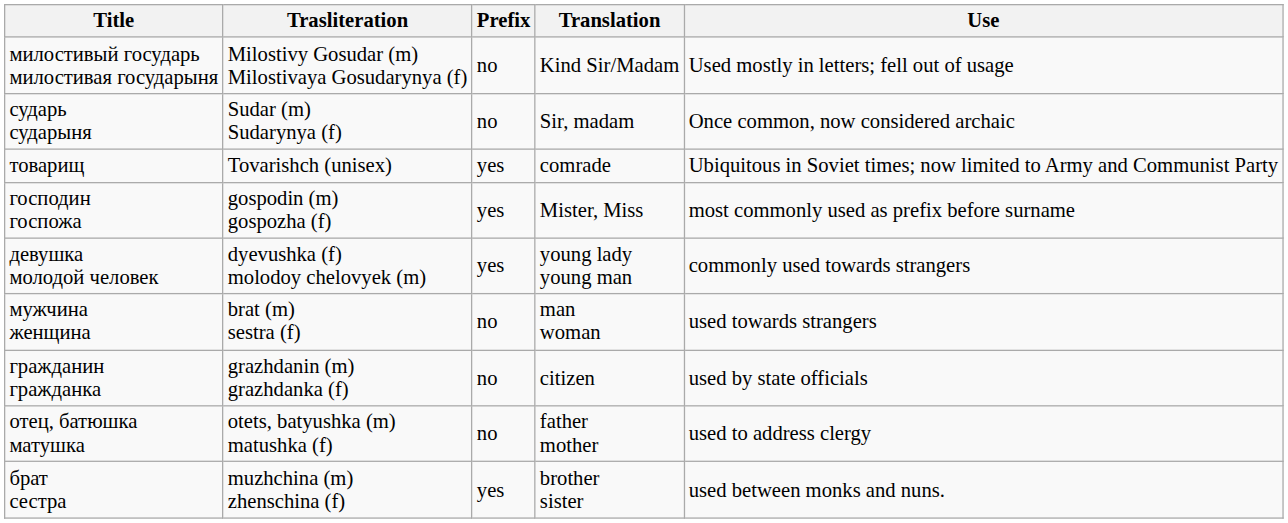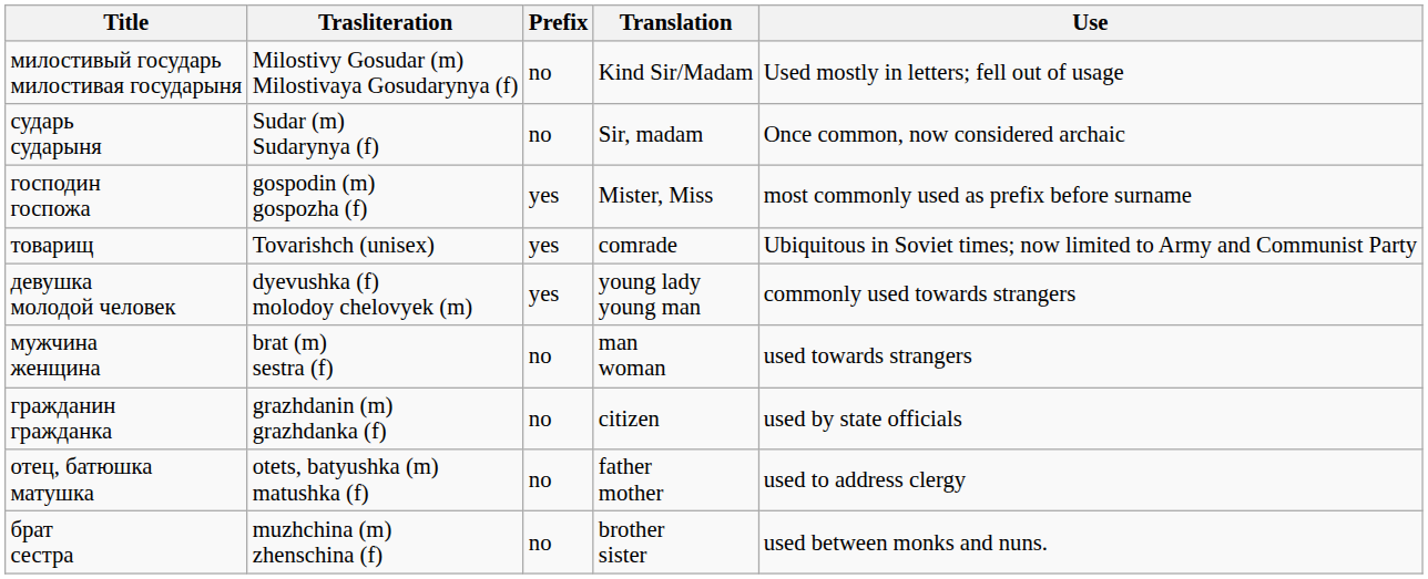rows swapped: товарищ <-> господин госпожа
брат сестра | Prefix: yes -> no
